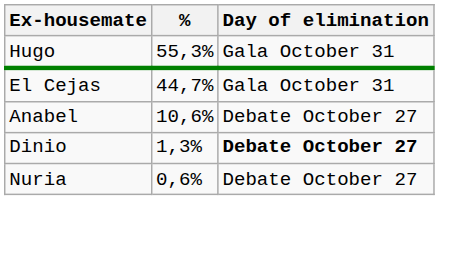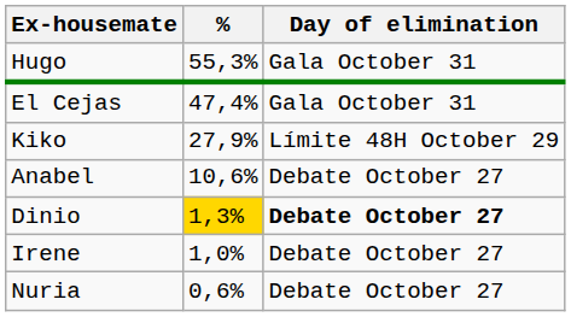El Cejas | %: 44,7% -> 47,4%
+ row: Kiko | 27,9% | Límite 48H October 29
Dinio | %: no background -> gold background
+ row: Irene | 1,0% | Debate October 27
